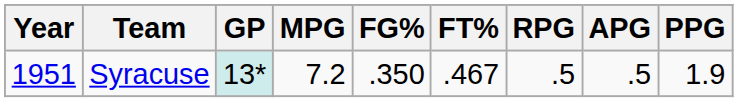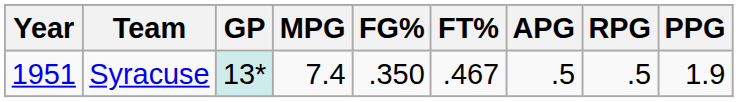columns swapped: RPG <-> APG
Syracuse | MPG: 7.2 -> 7.4
